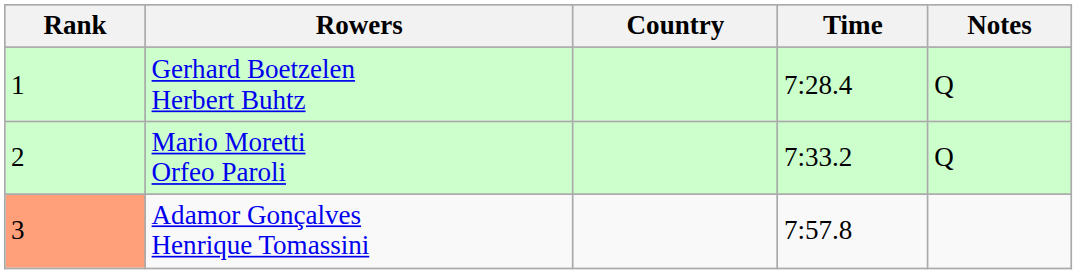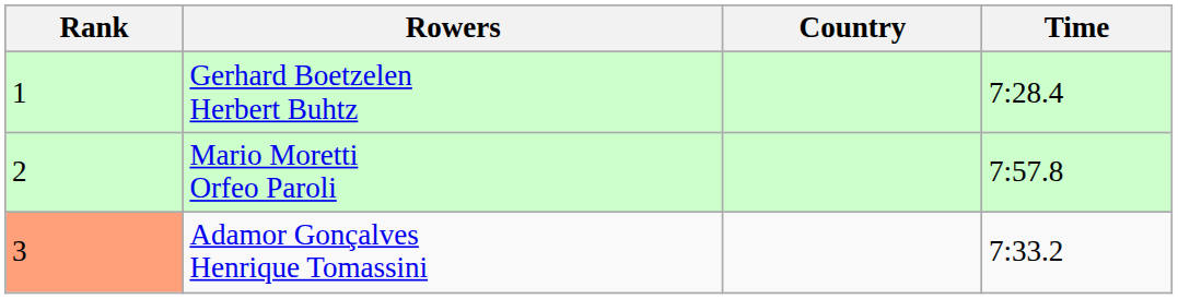- column: Notes | Q | Q
Mario Moretti Orfeo Paroli | Time: 7:33.2 -> 7:57.8
Adamor Gonçalves Henrique Tomassini | Time: 7:57.8 -> 7:33.2
